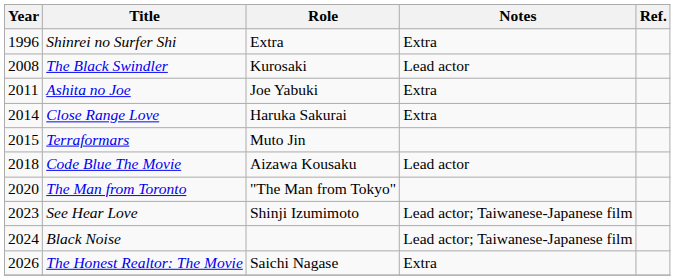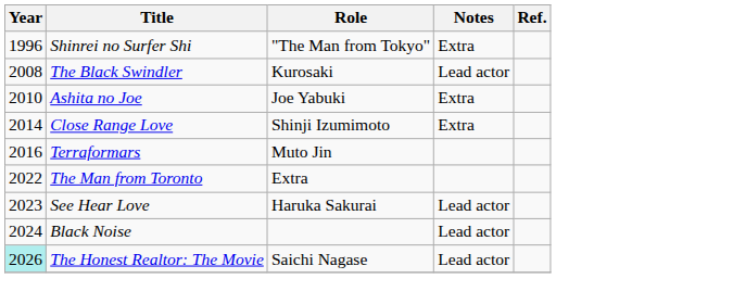Shinrei no Surfer Shi | Role: Extra -> "The Man from Tokyo"
Ashita no Joe | Year: 2011 -> 2010
Close Range Love | Role: Haruka Sakurai -> Shinji Izumimoto
Terraformars | Year: 2015 -> 2016
- row: 2018 | Code Blue The Movie | Aizawa Kousaku | Lead actor
The Man from Toronto | Year: 2020 -> 2022
The Man from Toronto | Role: "The Man from Tokyo" -> Extra
See Hear Love | Role: Shinji Izumimoto -> Haruka Sakurai
See Hear Love | Notes: Lead actor; Taiwanese-Japanese film -> Lead actor
Black Noise | Notes: Lead actor; Taiwanese-Japanese film -> Lead actor
The Honest Realtor: The Movie | Year: no background -> paleturquoise background
The Honest Realtor: The Movie | Notes: Extra -> Lead actor
